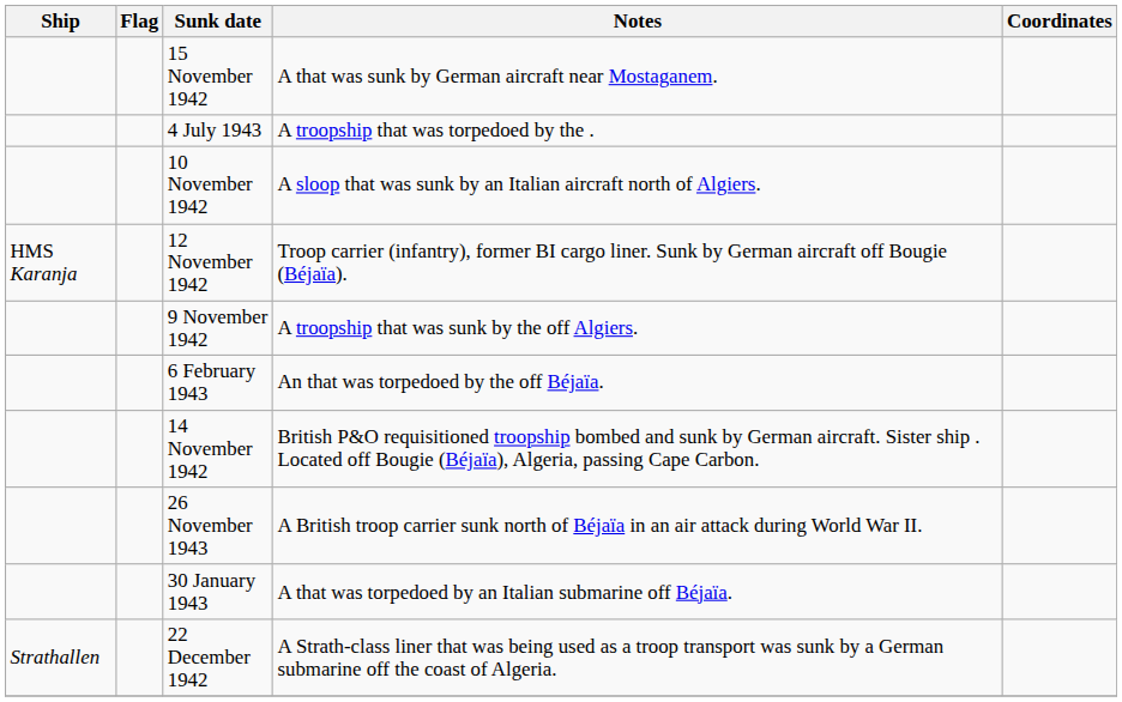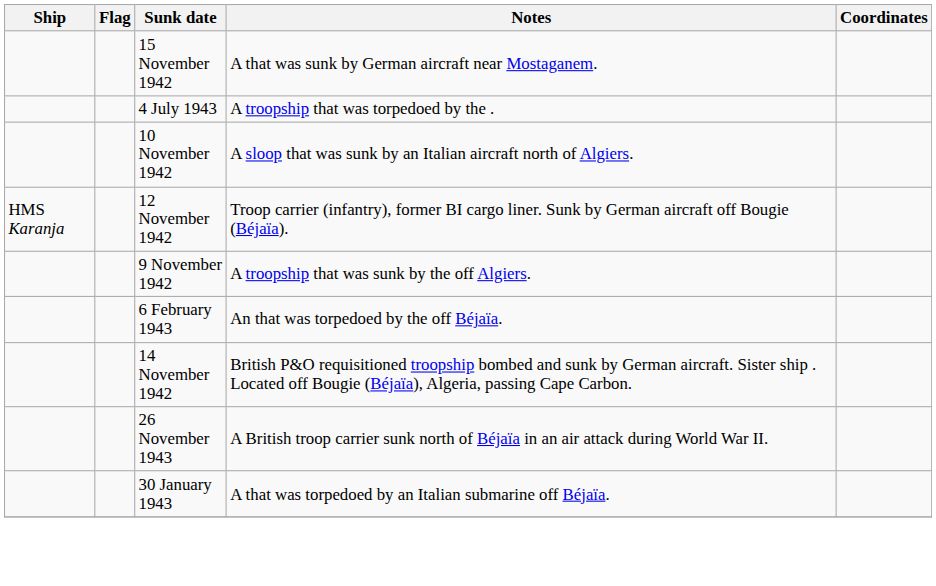- row: Strathallen | 22 December 1942 | A Strath-class liner that was being used as a troop transport was sunk by a German submarine off the coast of Algeria.
